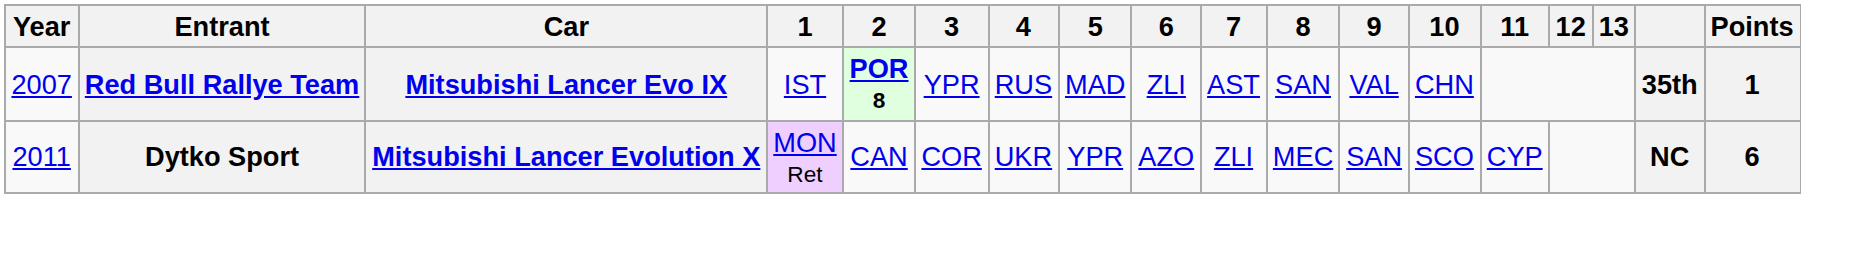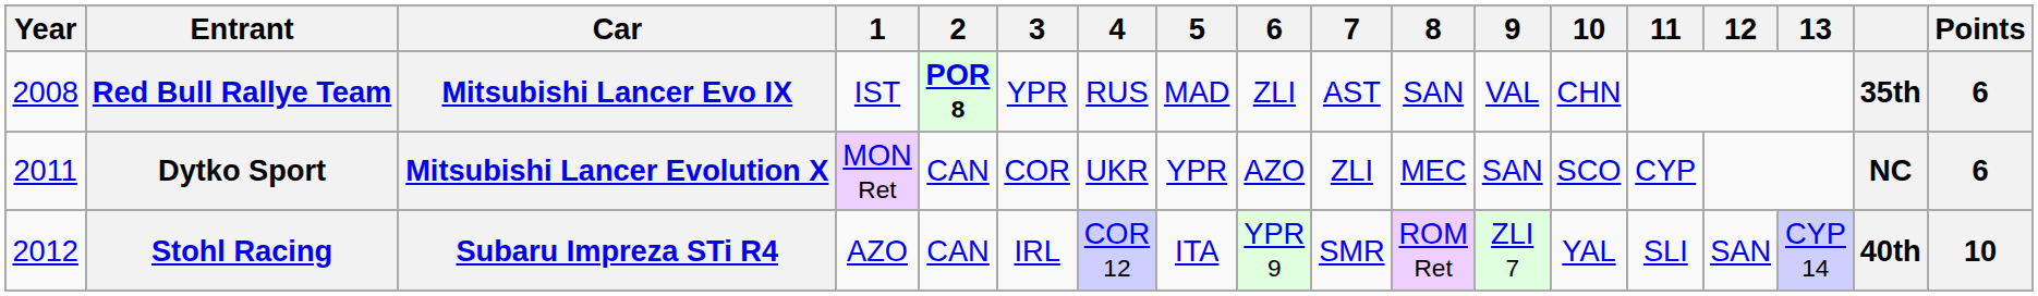Red Bull Rallye Team | Year: 2007 -> 2008
Red Bull Rallye Team | Points: 1 -> 6
+ row: 2012 | Stohl Racing | Subaru Impreza STi R4 | AZO | CAN | IRL | COR 12 | ITA | YPR 9 | SMR | ROM Ret | ZLI 7 | YAL | SLI | SAN | CYP 14 | 40th | 10
